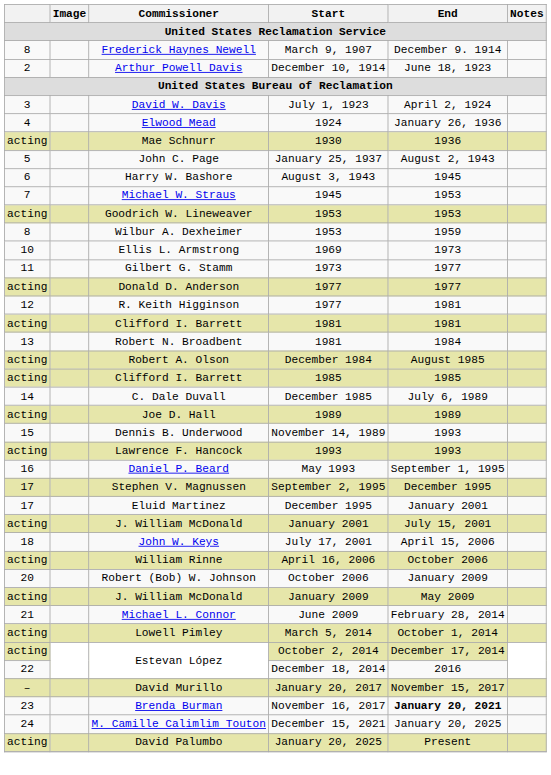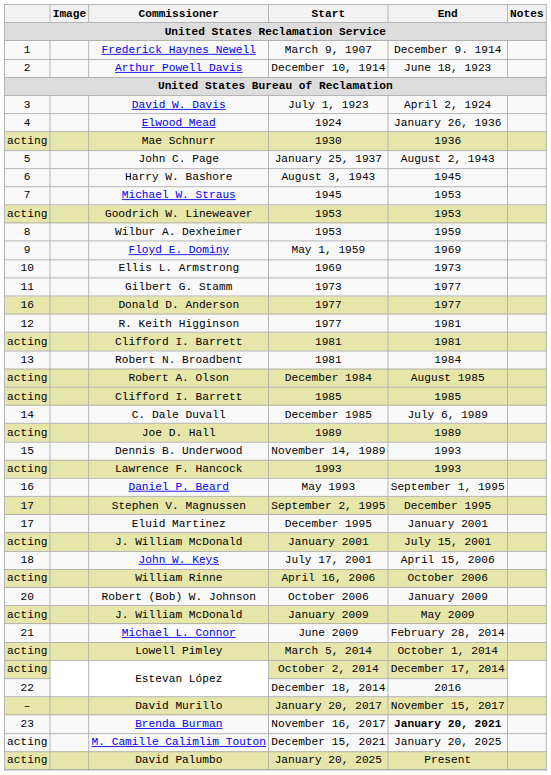Frederick Haynes Newell | column 1: 8 -> 1
+ row: 9 | Floyd E. Dominy | May 1, 1959 | 1969
Donald D. Anderson | column 1: acting -> 16
M. Camille Calimlim Touton | column 1: 24 -> acting
